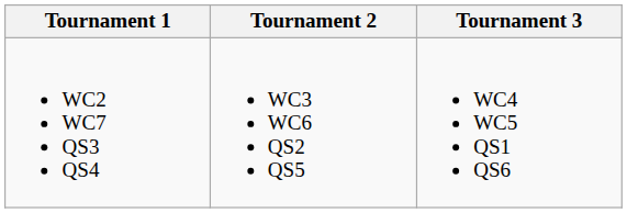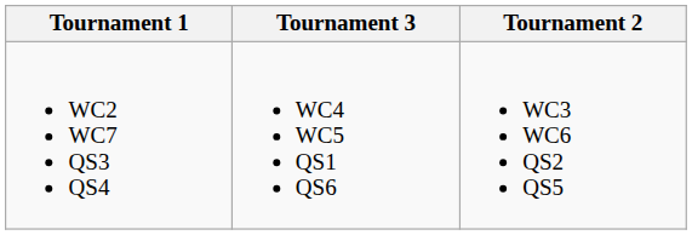columns swapped: Tournament 2 <-> Tournament 3
